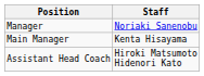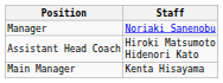rows swapped: Assistant Head Coach <-> Main Manager
